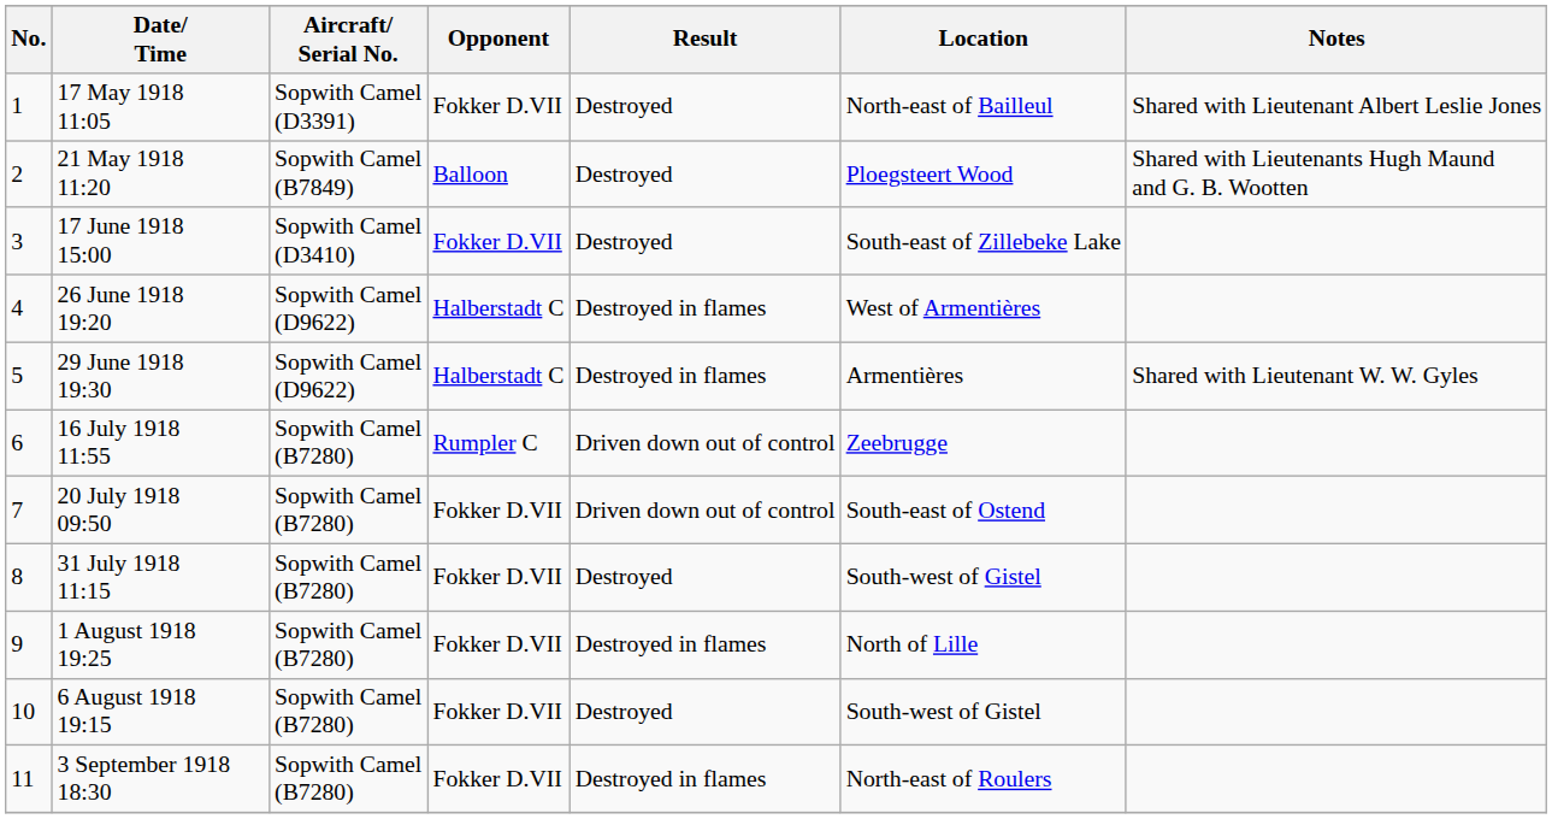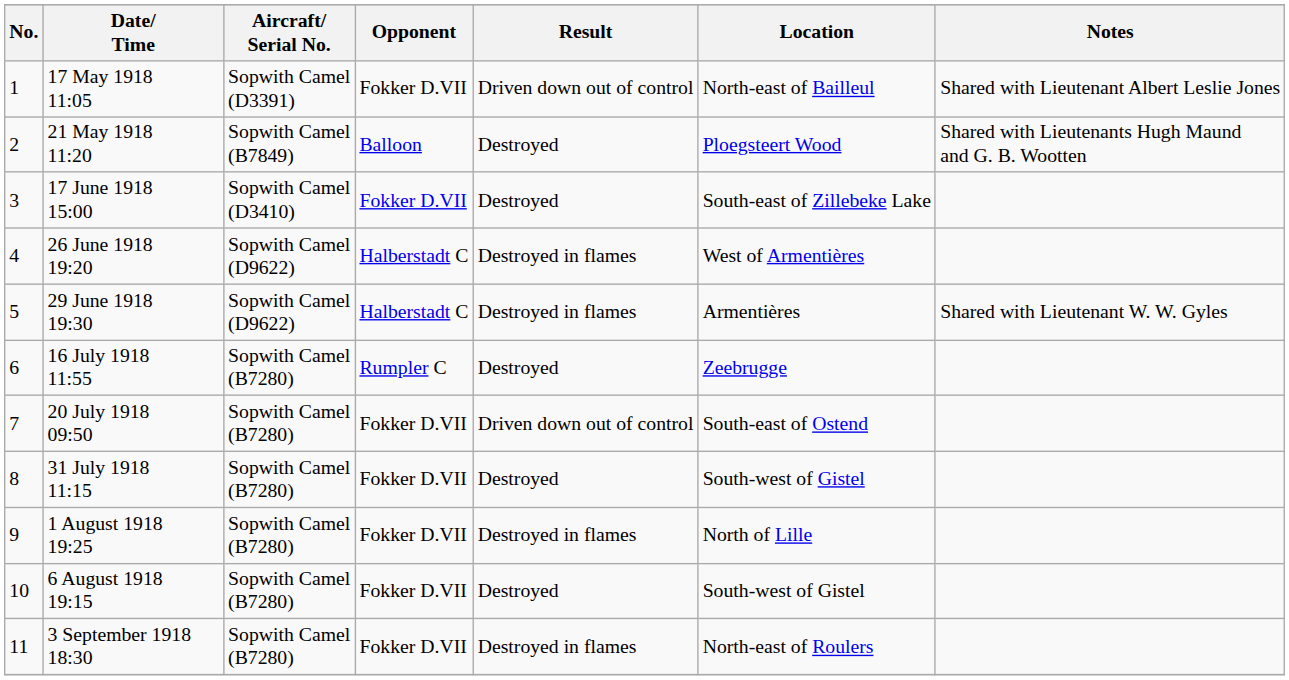17 May 1918 11:05 | Result: Destroyed -> Driven down out of control
16 July 1918 11:55 | Result: Driven down out of control -> Destroyed
